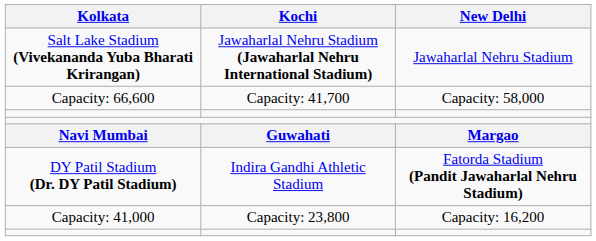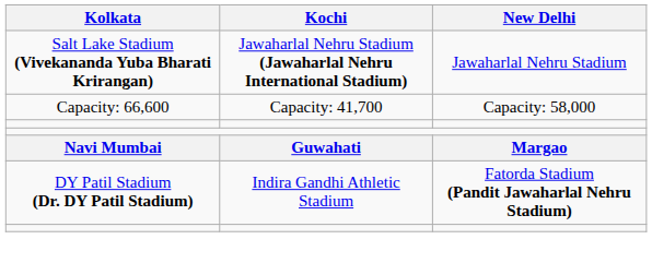- row: Capacity: 41,000 | Capacity: 23,800 | Capacity: 16,200
